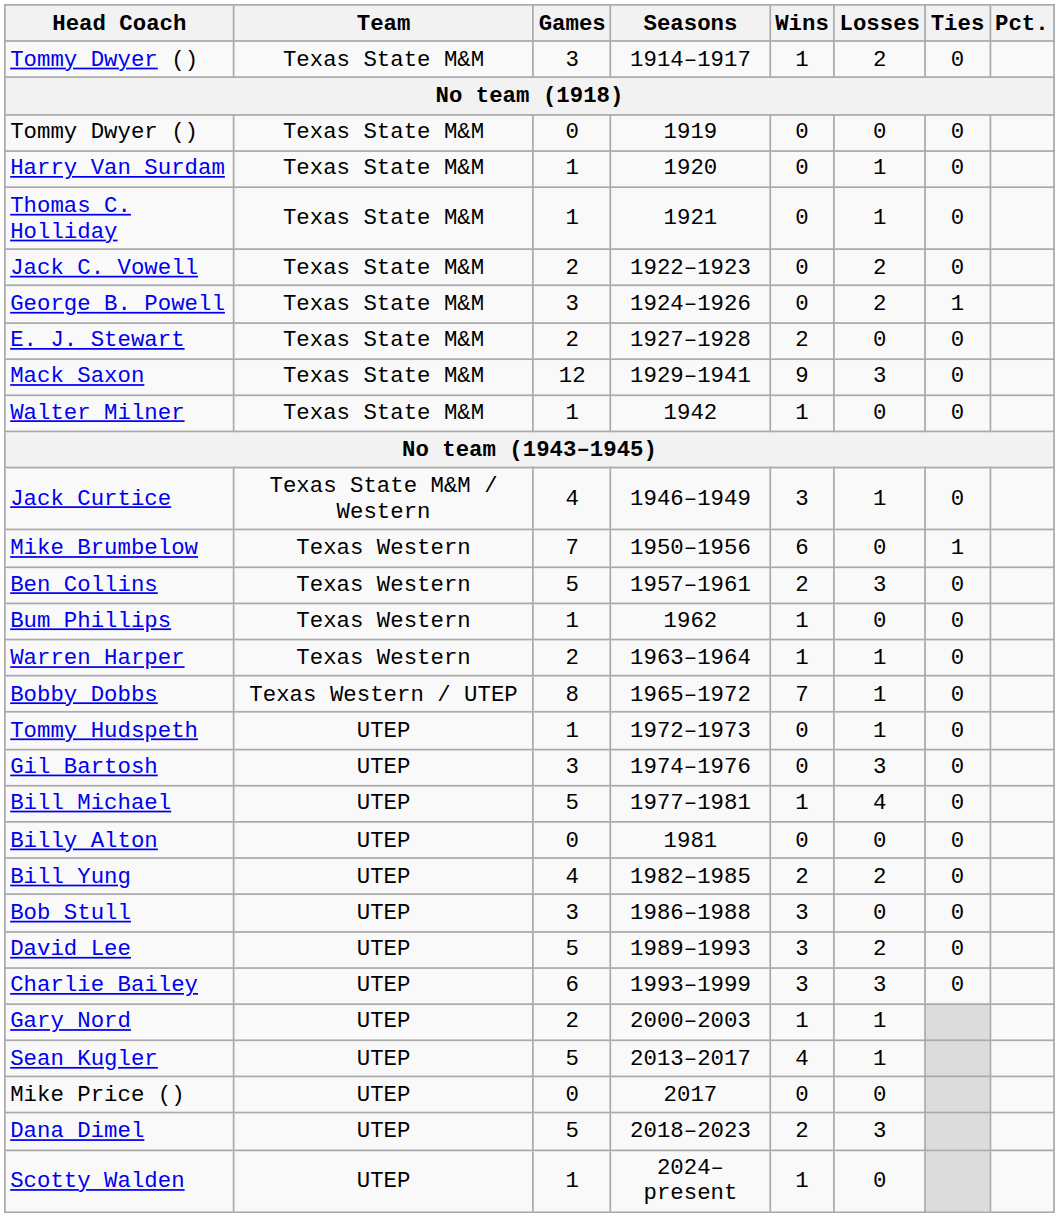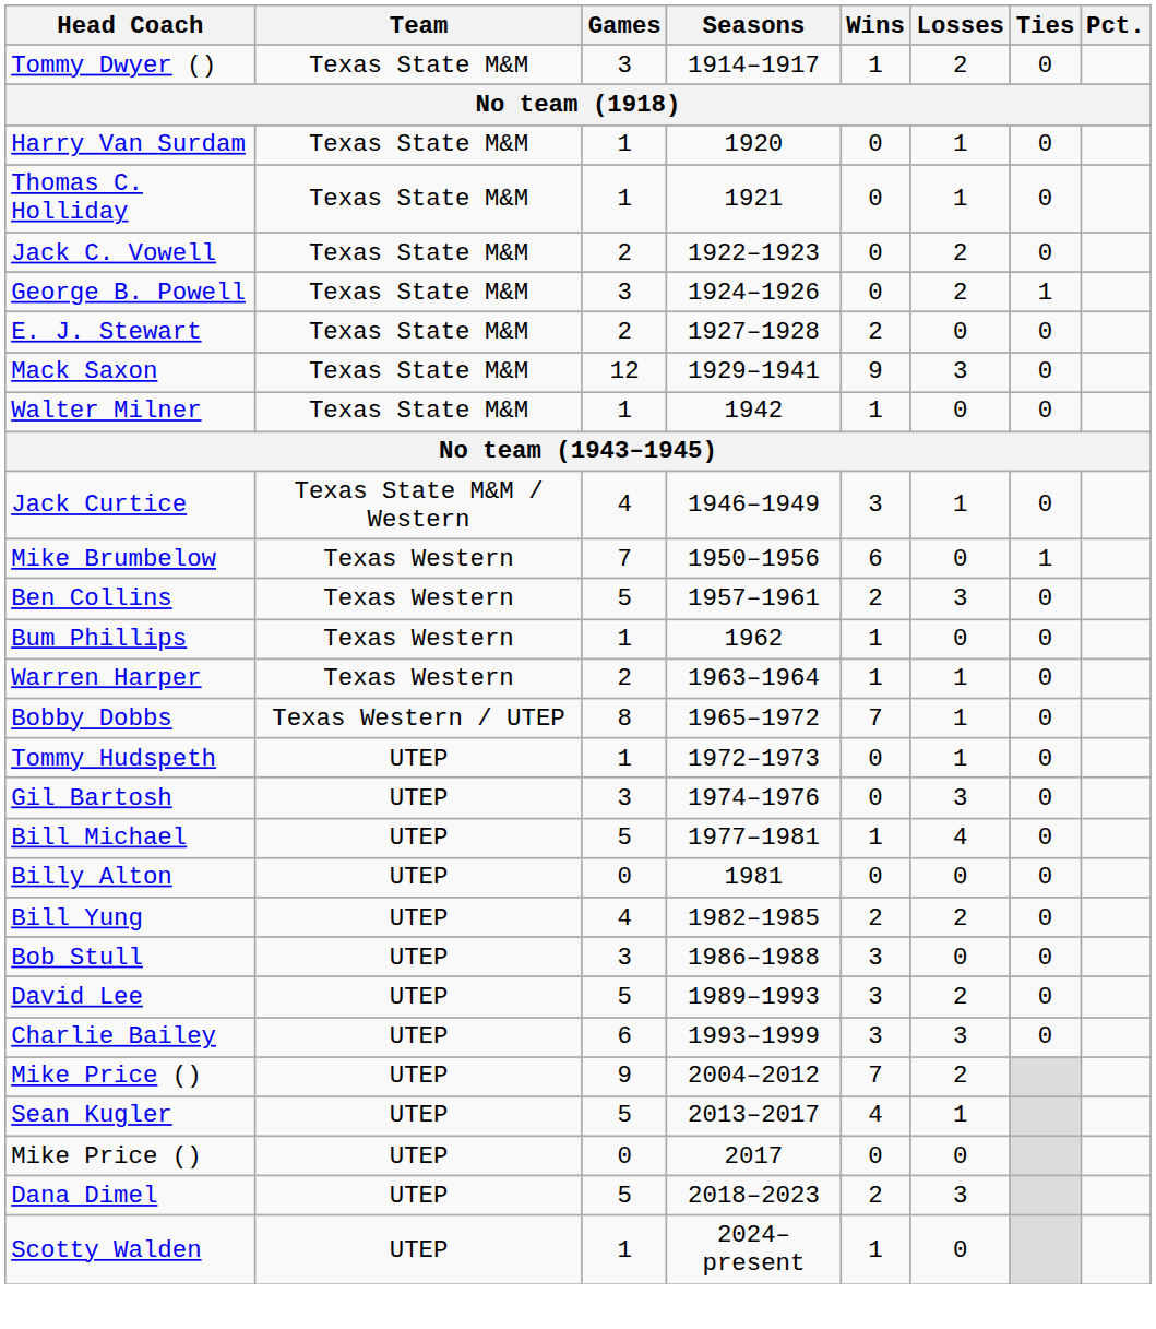- row: Tommy Dwyer () | Texas State M&M | 0 | 1919 | 0 | 0 | 0
- row: Gary Nord | UTEP | 2 | 2000–2003 | 1 | 1
+ row: Mike Price () | UTEP | 9 | 2004–2012 | 7 | 2
